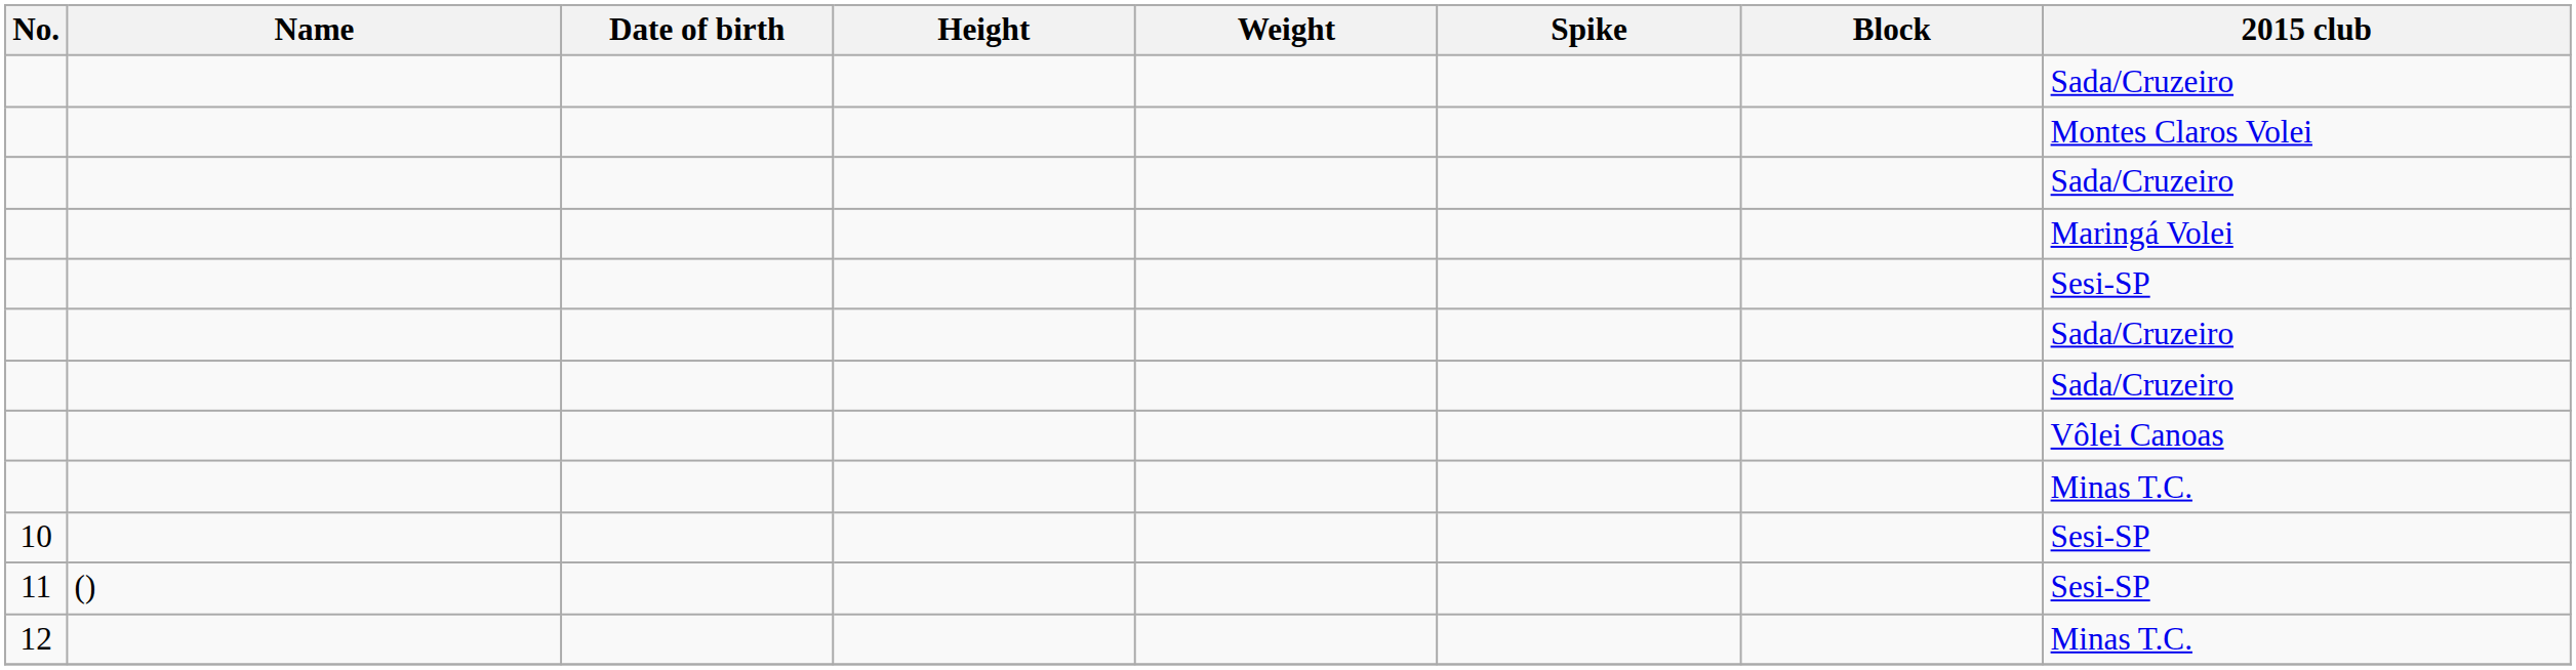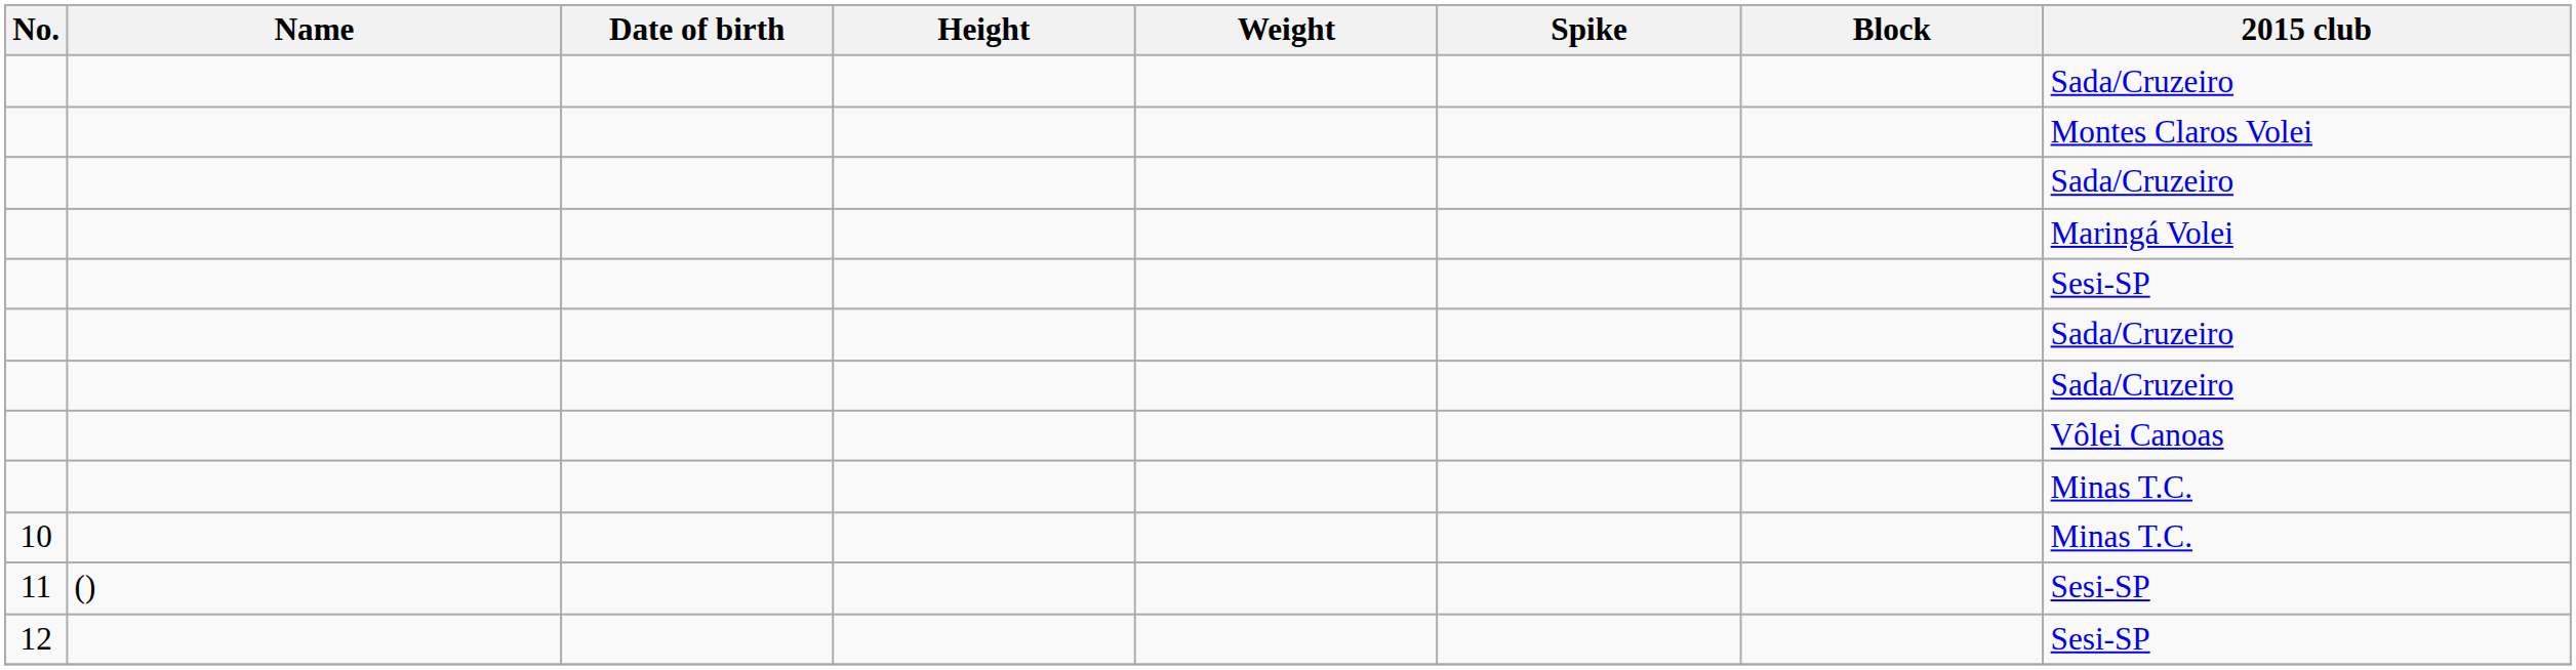10 | 2015 club: Sesi-SP -> Minas T.C.
12 | 2015 club: Minas T.C. -> Sesi-SP
